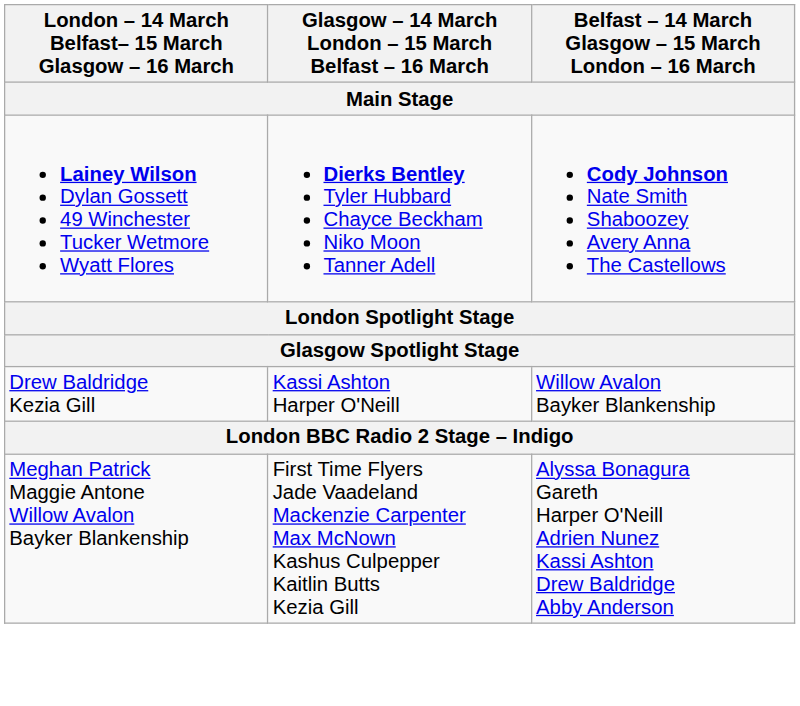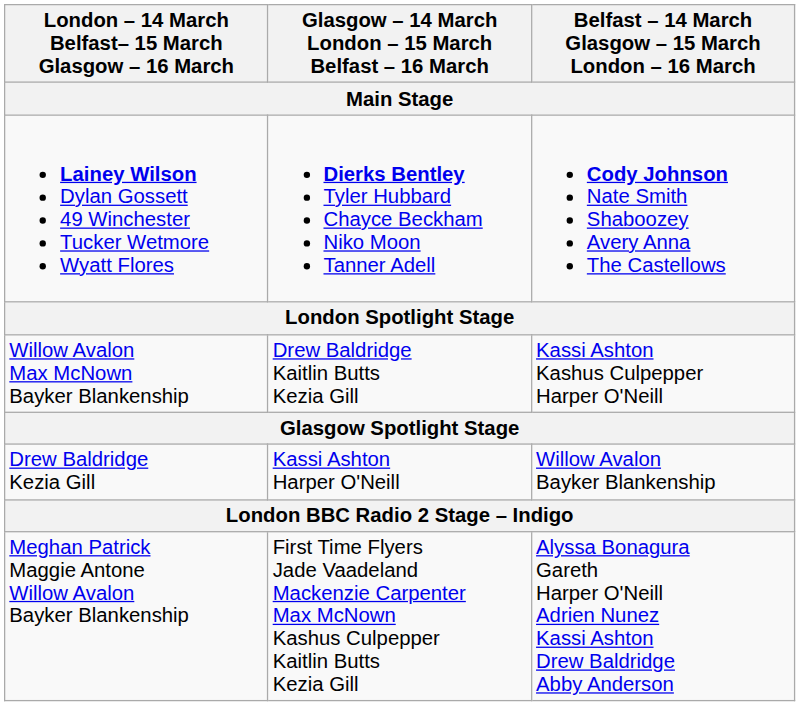+ row: Willow Avalon Max McNown Bayker Blankenship | Drew Baldridge Kaitlin Butts Kezia Gill | Kassi Ashton Kashus Culpepper Harper O'Neill
